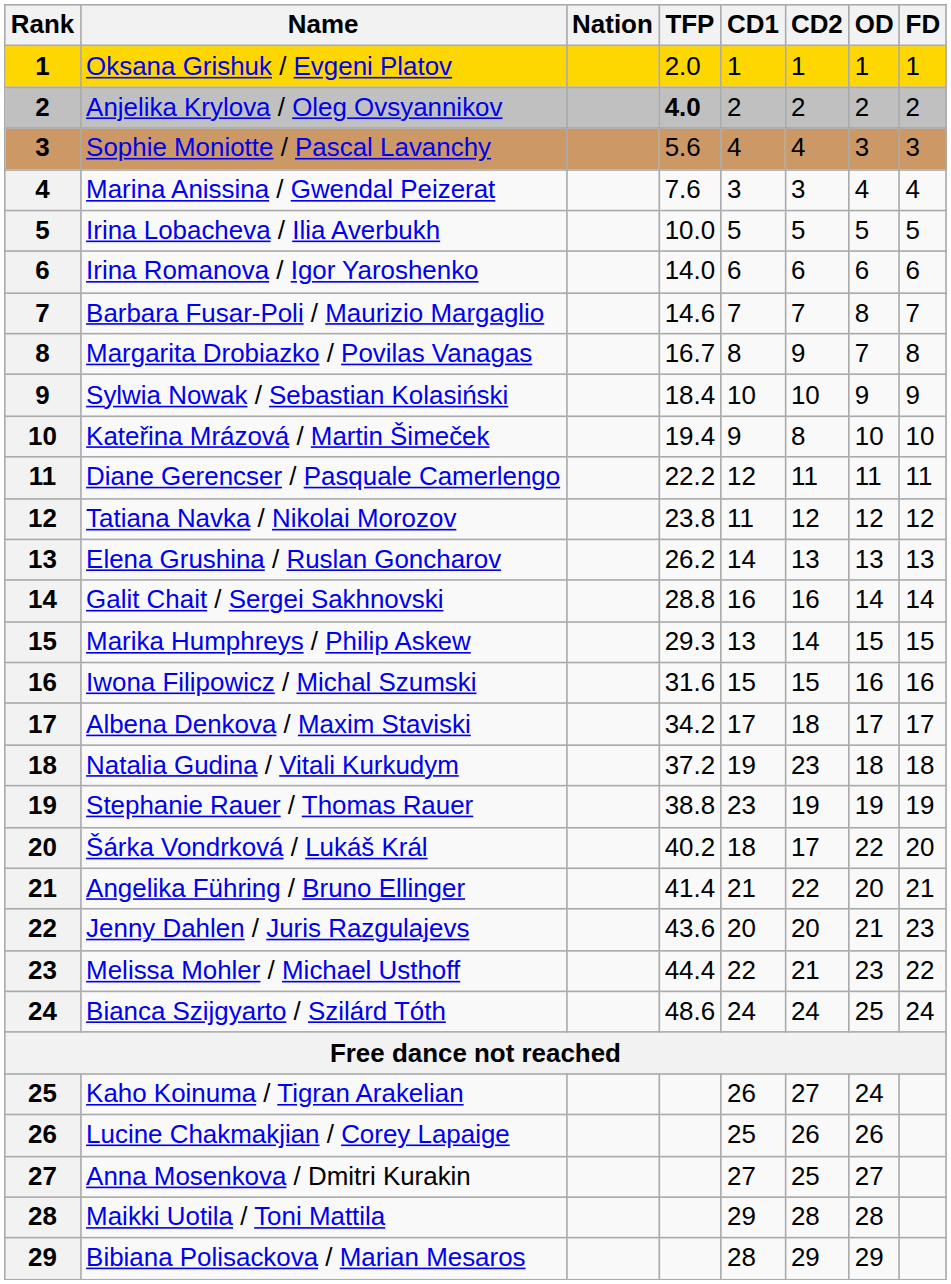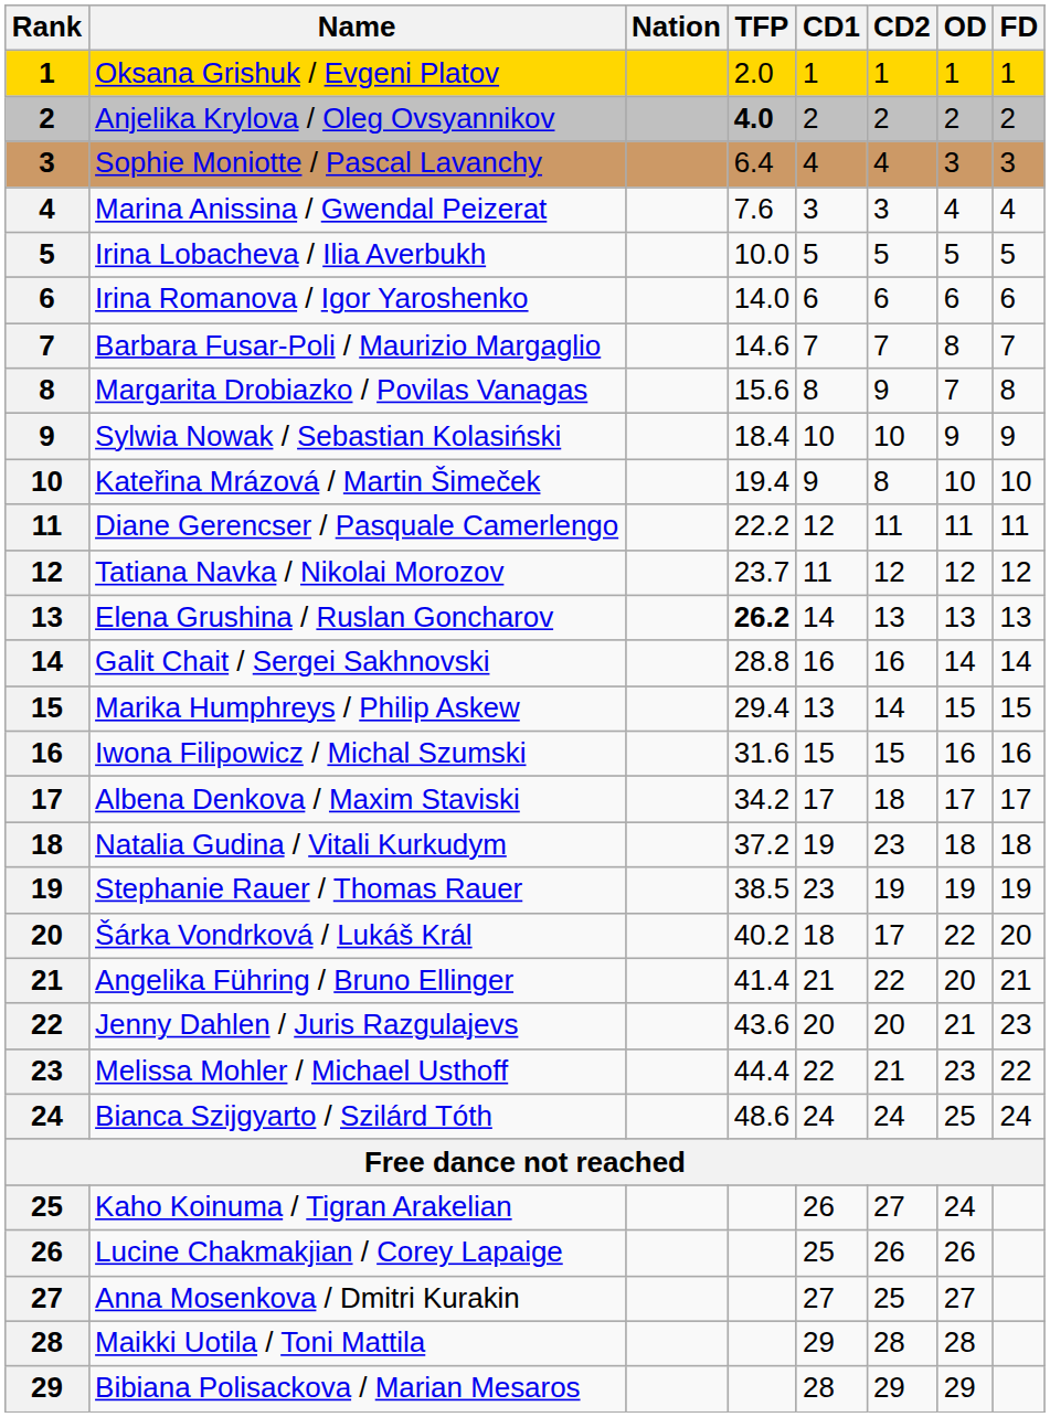Sophie Moniotte / Pascal Lavanchy | TFP: 5.6 -> 6.4
Margarita Drobiazko / Povilas Vanagas | TFP: 16.7 -> 15.6
Tatiana Navka / Nikolai Morozov | TFP: 23.8 -> 23.7
Elena Grushina / Ruslan Goncharov | TFP: normal -> bold
Marika Humphreys / Philip Askew | TFP: 29.3 -> 29.4
Stephanie Rauer / Thomas Rauer | TFP: 38.8 -> 38.5
